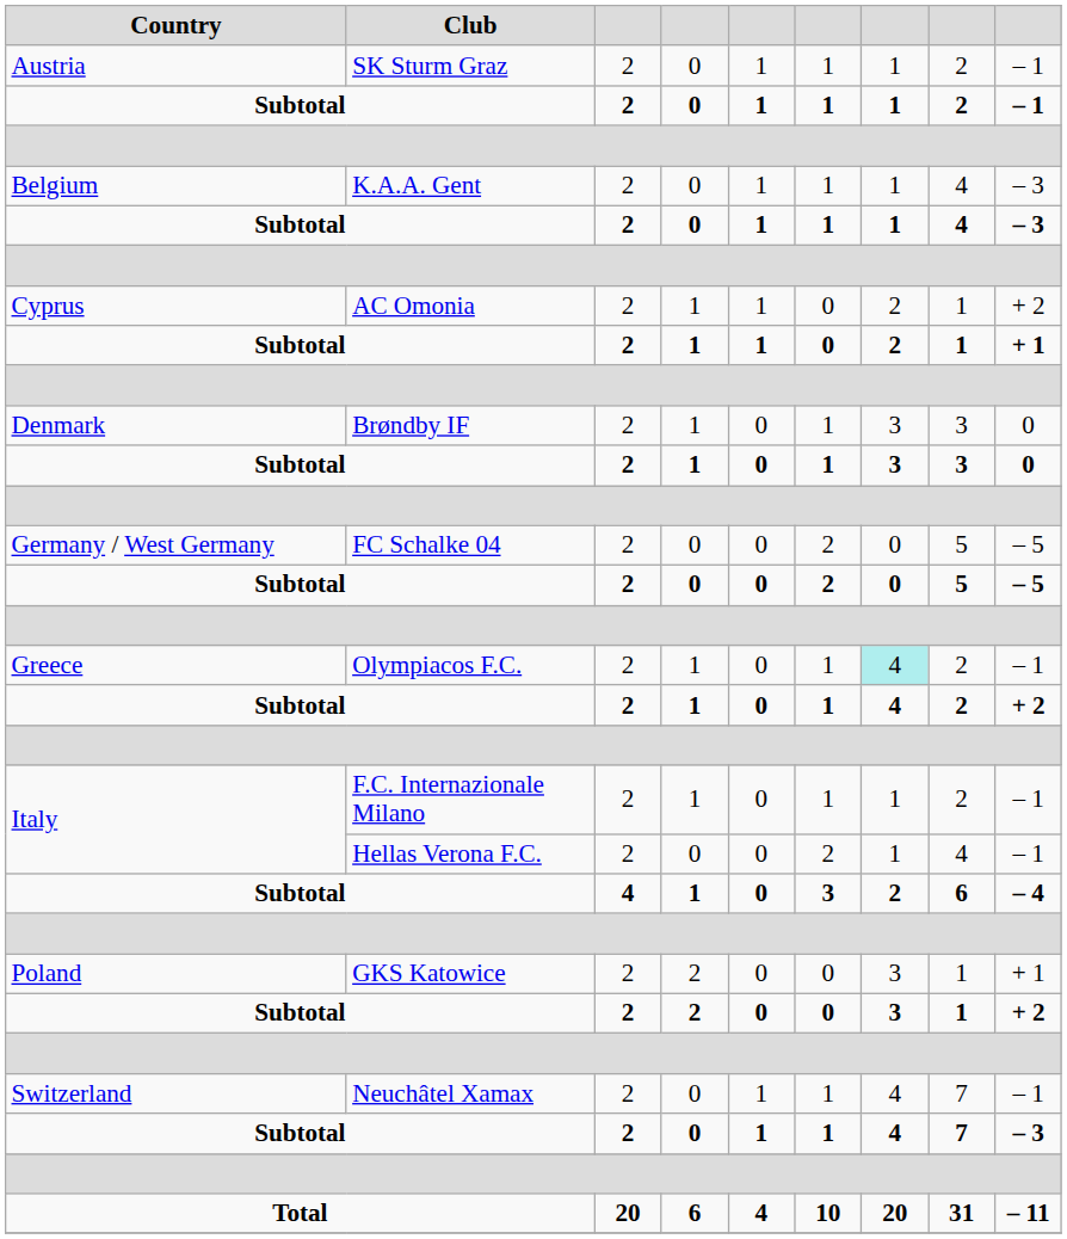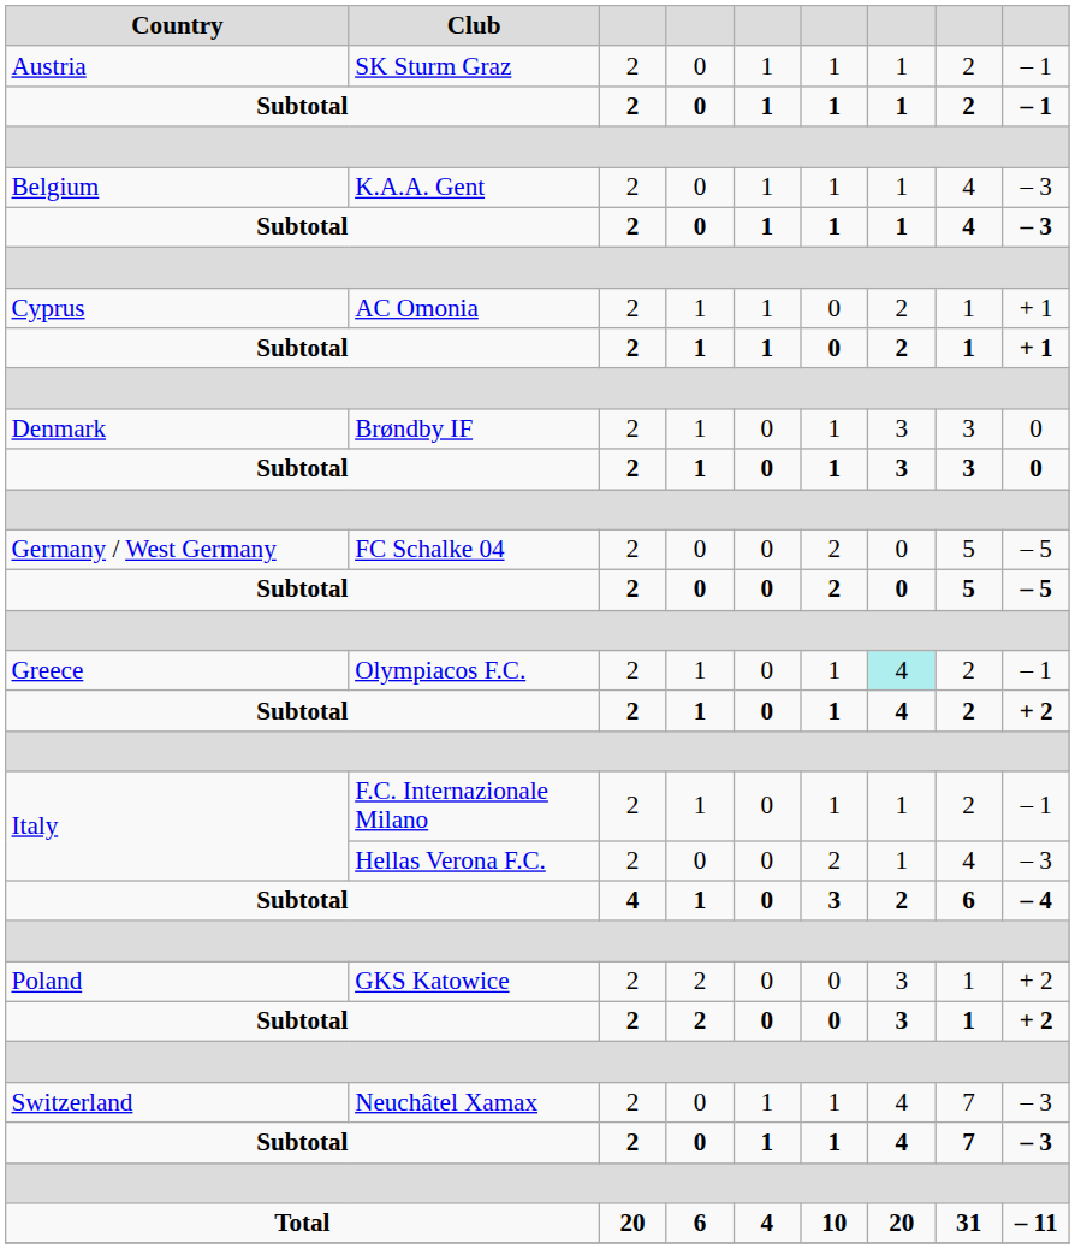AC Omonia | column 9: + 2 -> + 1
Hellas Verona F.C. | column 9: – 1 -> – 3
GKS Katowice | column 9: + 1 -> + 2
Neuchâtel Xamax | column 9: – 1 -> – 3
